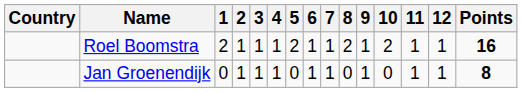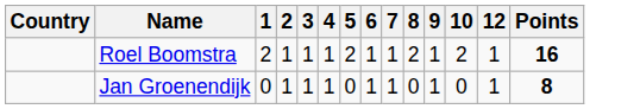- column: 11 | 1 | 1
